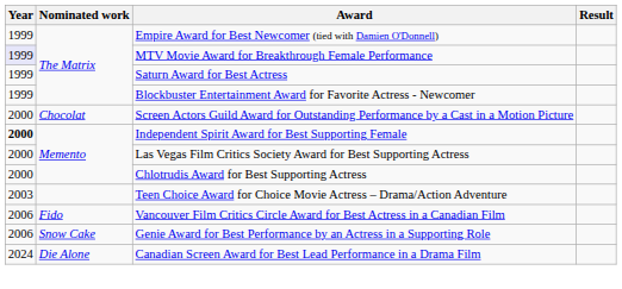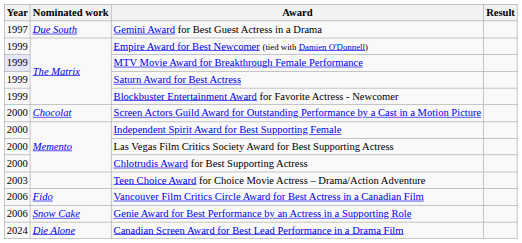+ row: 1997 | Due South | Gemini Award for Best Guest Actress in a Drama
Independent Spirit Award for Best Supporting Female | Year: bold -> normal
